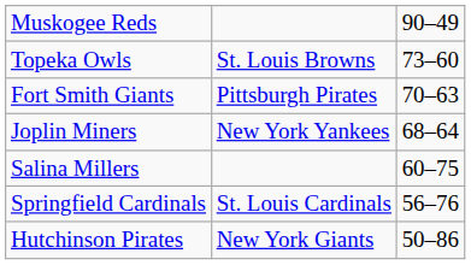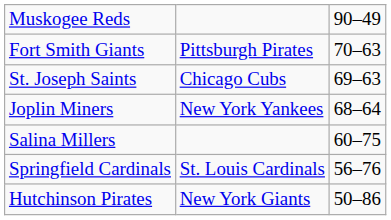- row: Topeka Owls | St. Louis Browns | 73–60
+ row: St. Joseph Saints | Chicago Cubs | 69–63
